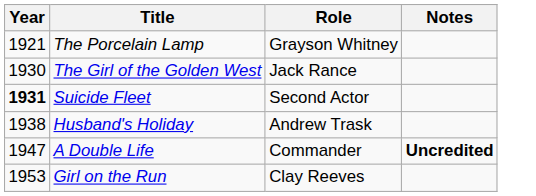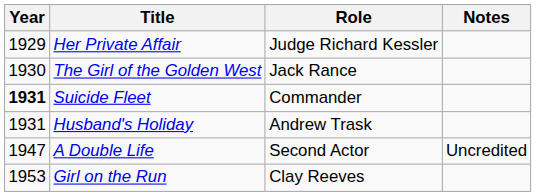- row: 1921 | The Porcelain Lamp | Grayson Whitney
+ row: 1929 | Her Private Affair | Judge Richard Kessler
Suicide Fleet | Role: Second Actor -> Commander
Husband's Holiday | Year: 1938 -> 1931
A Double Life | Role: Commander -> Second Actor
A Double Life | Notes: bold -> normal
